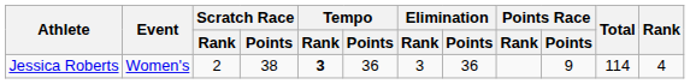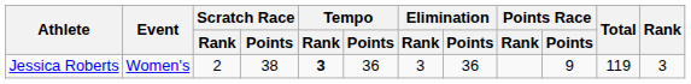Jessica Roberts | Total: 114 -> 119
Jessica Roberts | Rank: 4 -> 3
